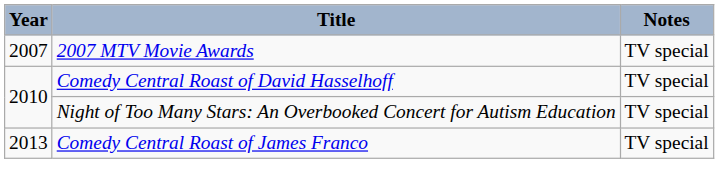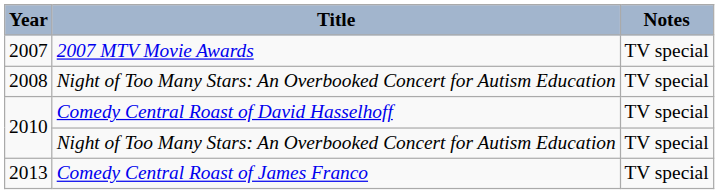+ row: 2008 | Night of Too Many Stars: An Overbooked Concert for Autism Education | TV special
